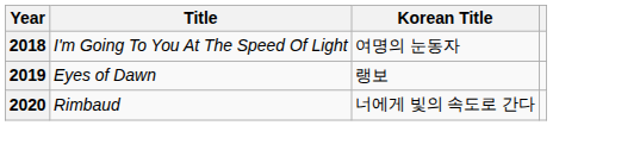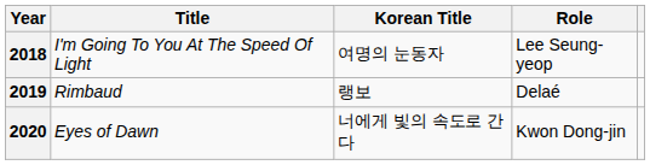+ column: Role | Lee Seung-yeop | Delaé | Kwon Dong-jin
2019 | Title: Eyes of Dawn -> Rimbaud
2020 | Title: Rimbaud -> Eyes of Dawn
